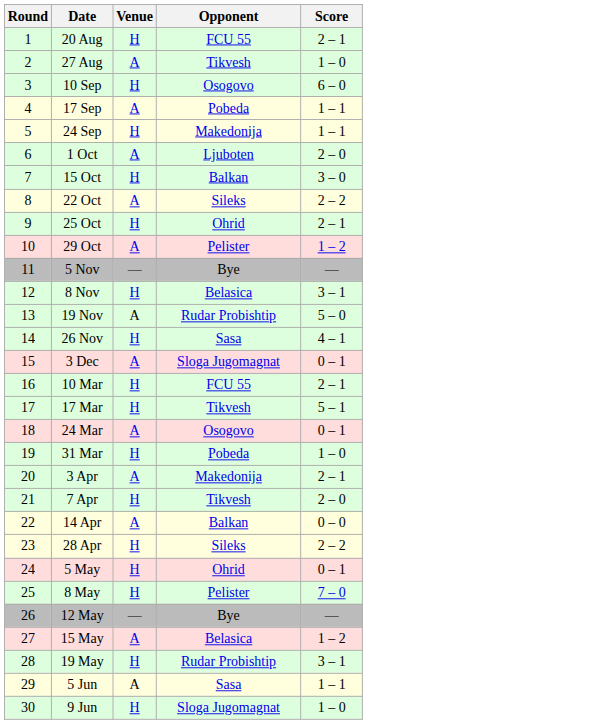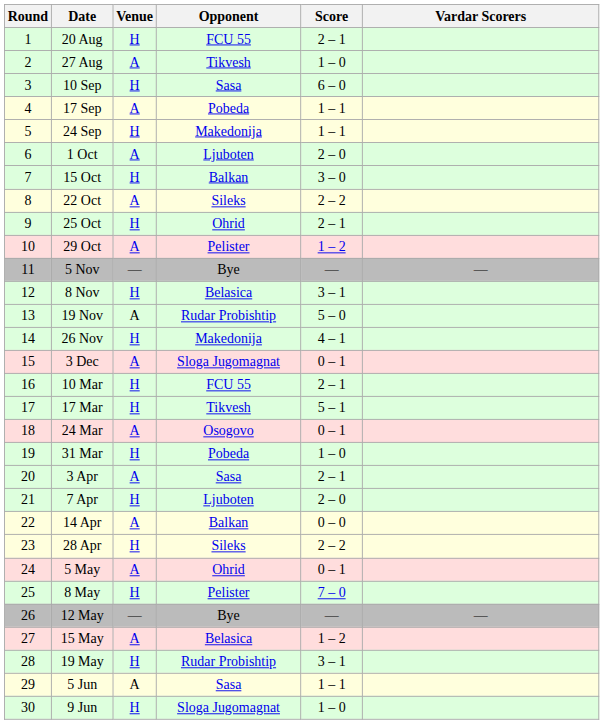+ column: Vardar Scorers | — | —
10 Sep | Opponent: Osogovo -> Sasa
26 Nov | Opponent: Sasa -> Makedonija
3 Apr | Opponent: Makedonija -> Sasa
7 Apr | Opponent: Tikvesh -> Ljuboten
5 May | Venue: H -> A
